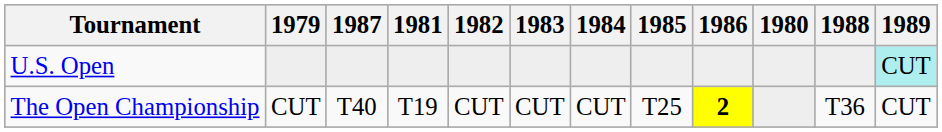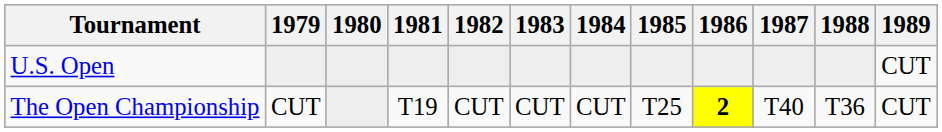columns swapped: 1980 <-> 1987
U.S. Open | 1989: paleturquoise background -> no background
